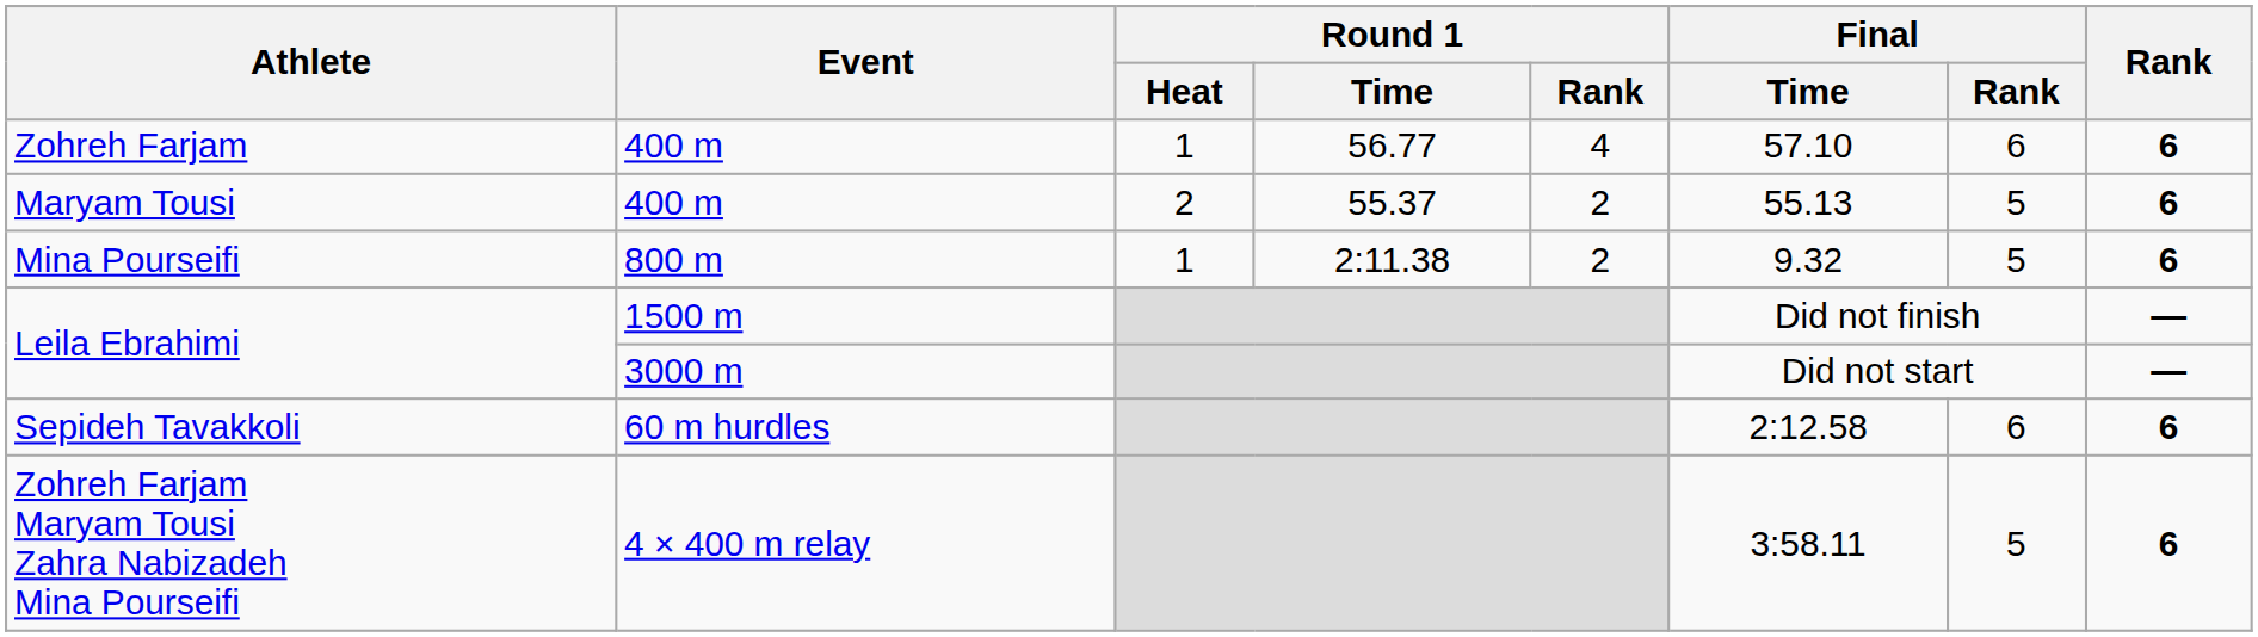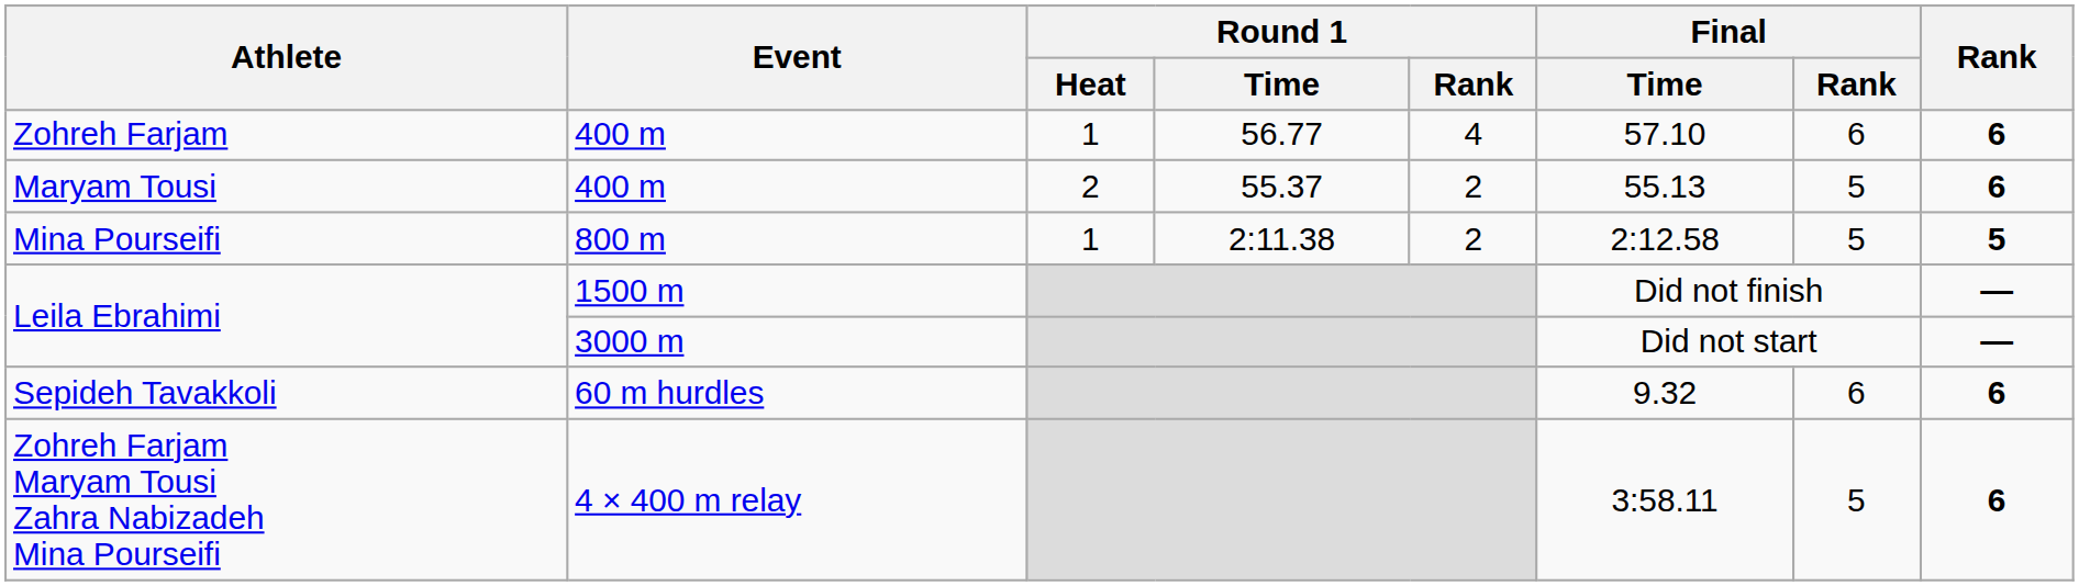Mina Pourseifi | Final / Time: 9.32 -> 2:12.58
Mina Pourseifi | Rank: 6 -> 5
Sepideh Tavakkoli | Final / Time: 2:12.58 -> 9.32
